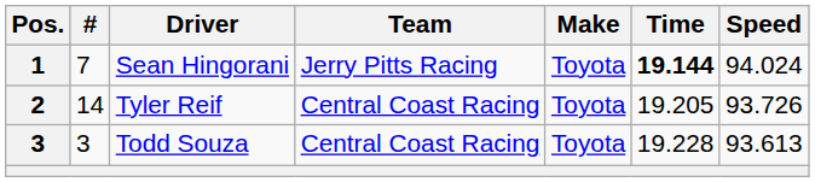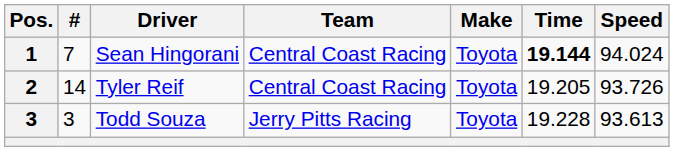Sean Hingorani | Team: Jerry Pitts Racing -> Central Coast Racing
Todd Souza | Team: Central Coast Racing -> Jerry Pitts Racing
